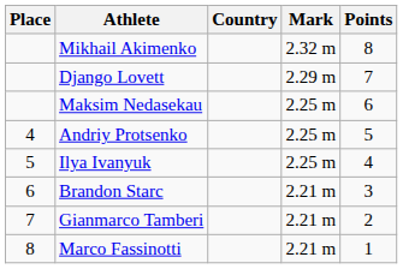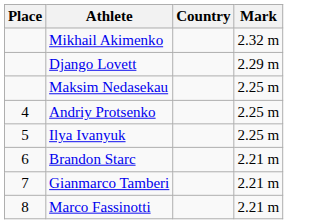- column: Points | 8 | 7 | 6 | 5 | 4 | 3 | 2 | 1
